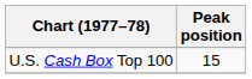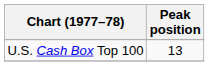U.S. Cash Box Top 100 | Peak position: 15 -> 13
